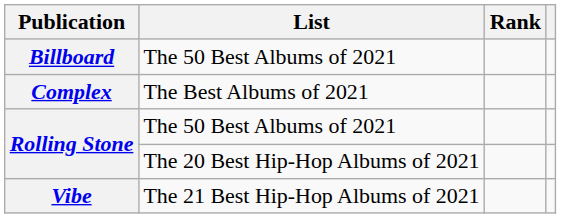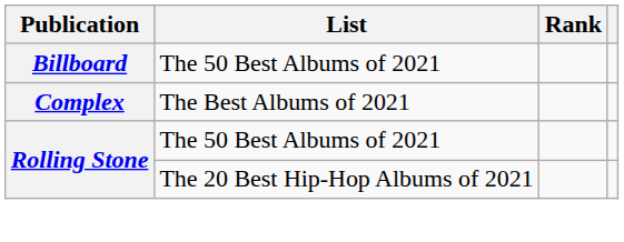- row: Vibe | The 21 Best Hip-Hop Albums of 2021
